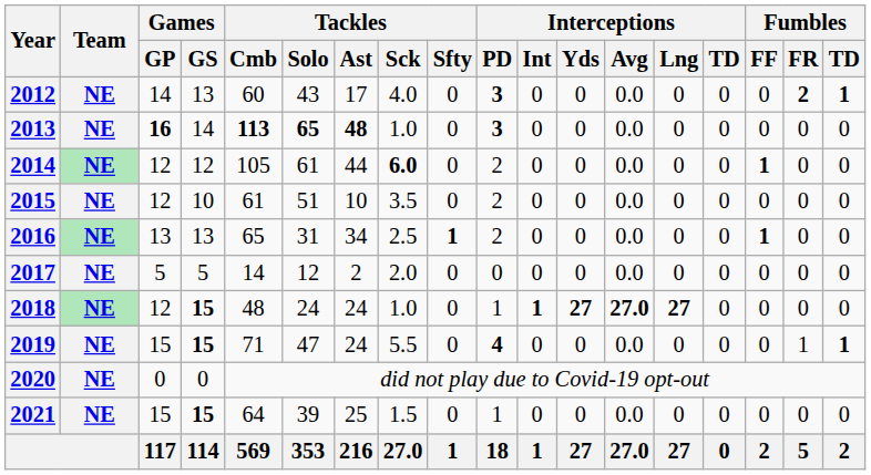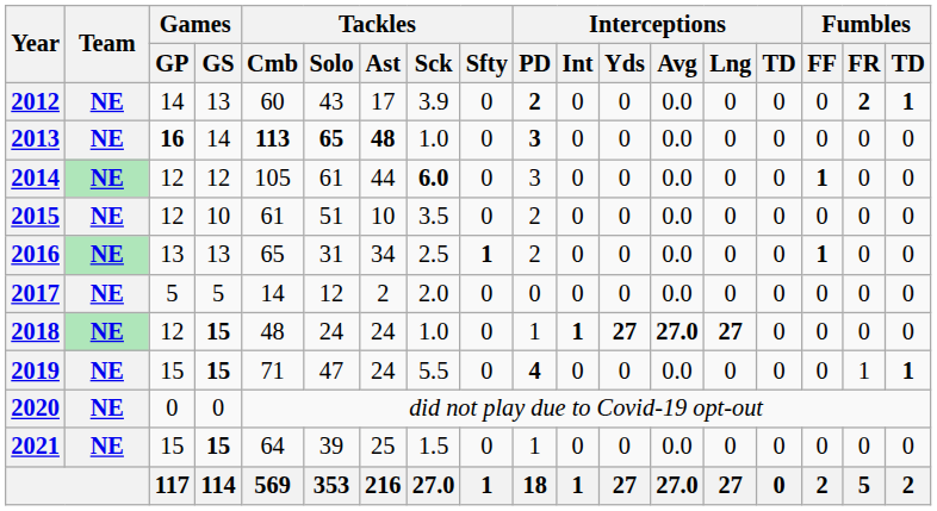2012 | Tackles / Sck: 4.0 -> 3.9
2012 | Interceptions / PD: 3 -> 2
2014 | Interceptions / PD: 2 -> 3
